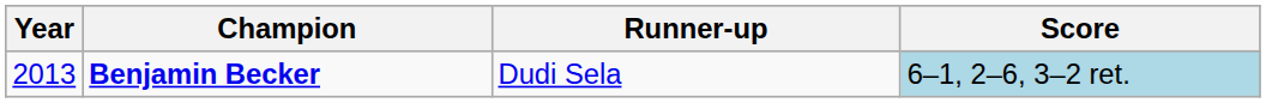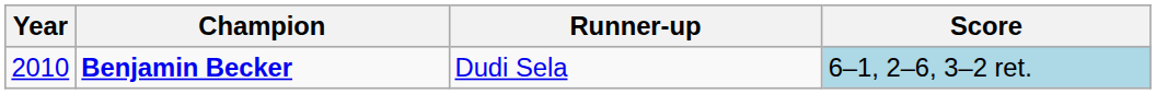Benjamin Becker | Year: 2013 -> 2010
